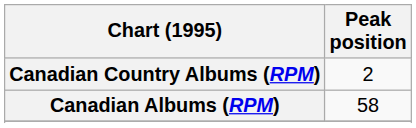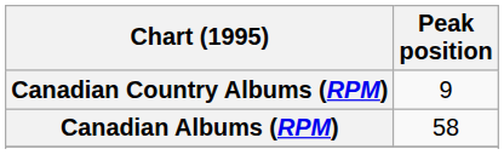Canadian Country Albums (RPM) | Peak position: 2 -> 9
